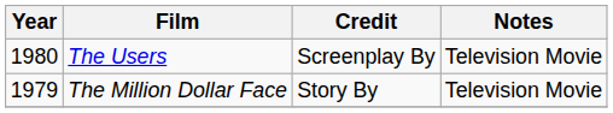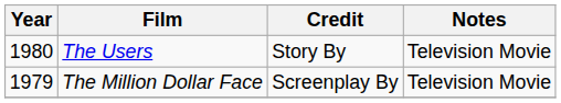The Users | Credit: Screenplay By -> Story By
The Million Dollar Face | Credit: Story By -> Screenplay By
